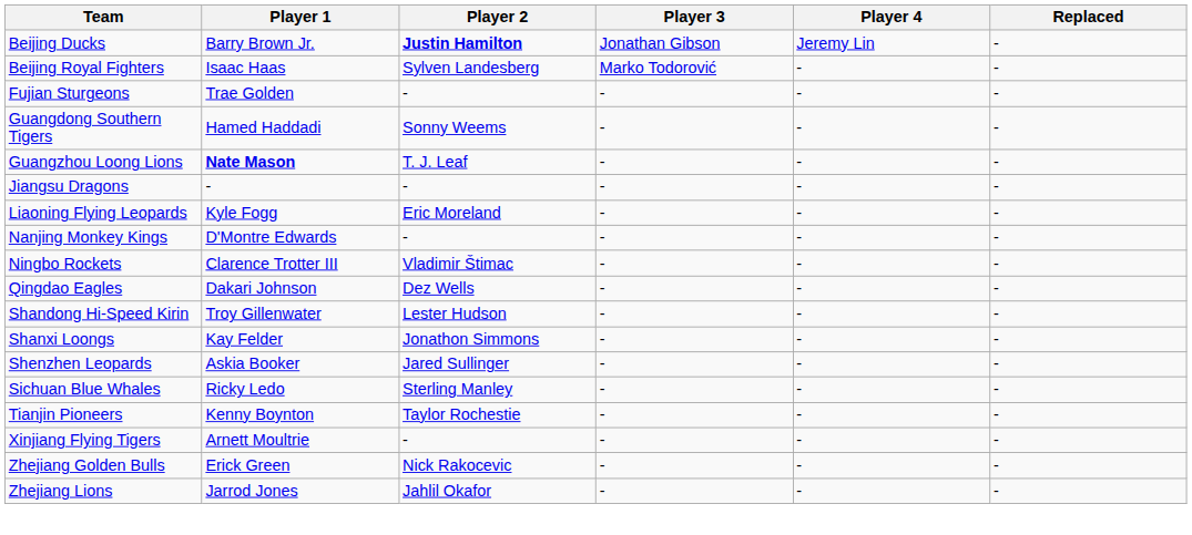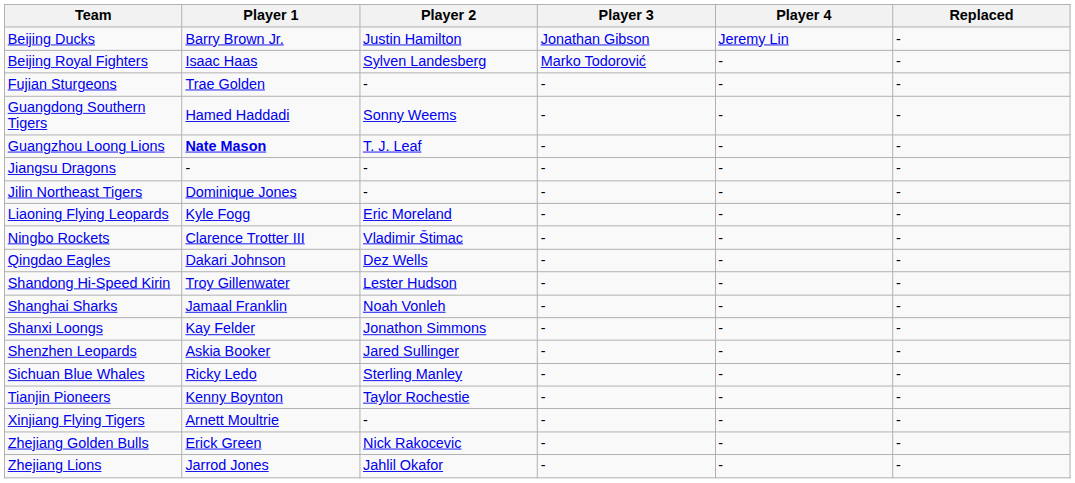Beijing Ducks | Player 2: bold -> normal
+ row: Jilin Northeast Tigers | Dominique Jones | - | - | - | -
- row: Nanjing Monkey Kings | D'Montre Edwards | - | - | - | -
+ row: Shanghai Sharks | Jamaal Franklin | Noah Vonleh | - | - | -
